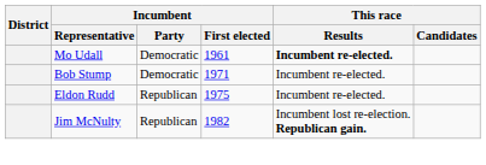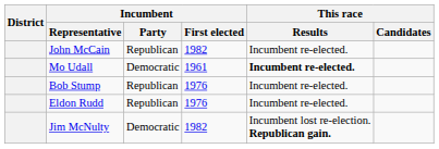+ row: John McCain | Republican | 1982 | Incumbent re-elected.
Bob Stump | Incumbent / Party: Democratic -> Republican
Bob Stump | Incumbent / First elected: 1971 -> 1976
Eldon Rudd | Incumbent / First elected: 1975 -> 1976
Jim McNulty | Incumbent / Party: Republican -> Democratic
